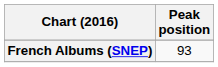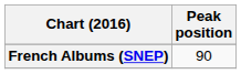French Albums (SNEP) | Peak position: 93 -> 90
